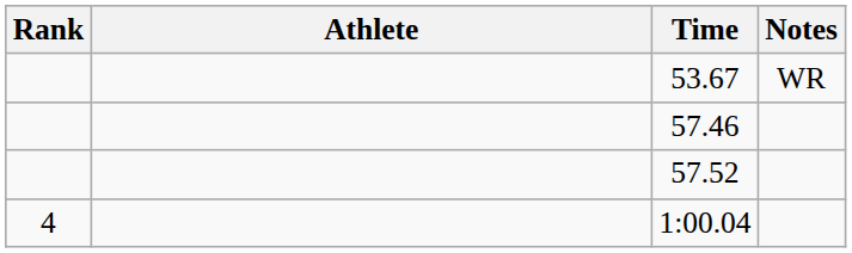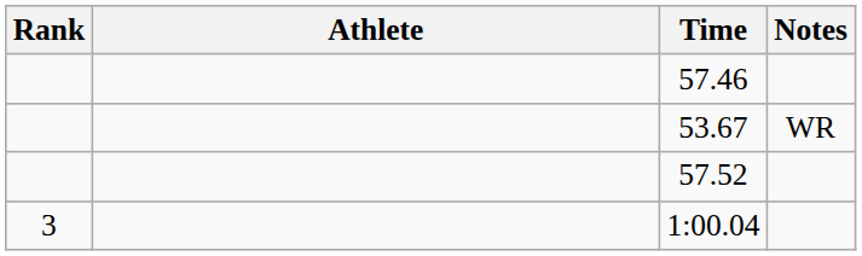rows swapped: 53.67 <-> 57.46
1:00.04 | Rank: 4 -> 3
